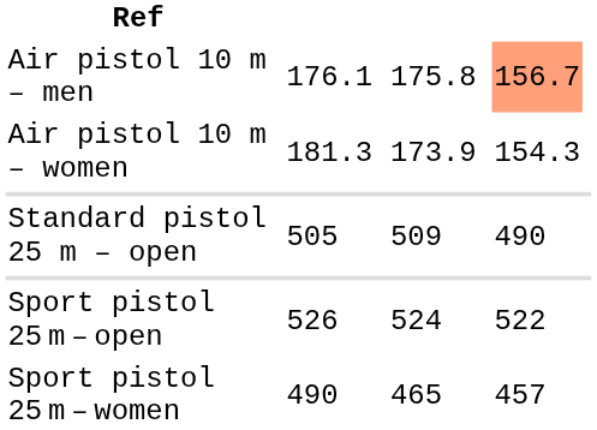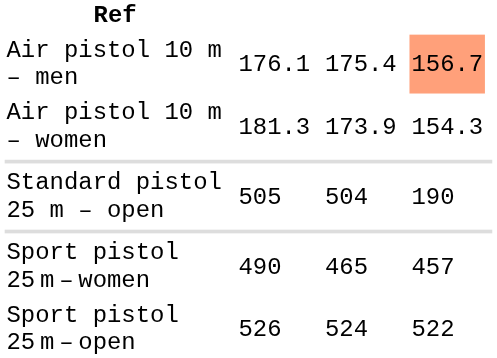Air pistol 10 m – men | column 5: 175.8 -> 175.4
Standard pistol 25 m – open | column 5: 509 -> 504
Standard pistol 25 m – open | column 7: 490 -> 190
rows swapped: Sport pistol 25 m – open <-> Sport pistol 25 m – women
